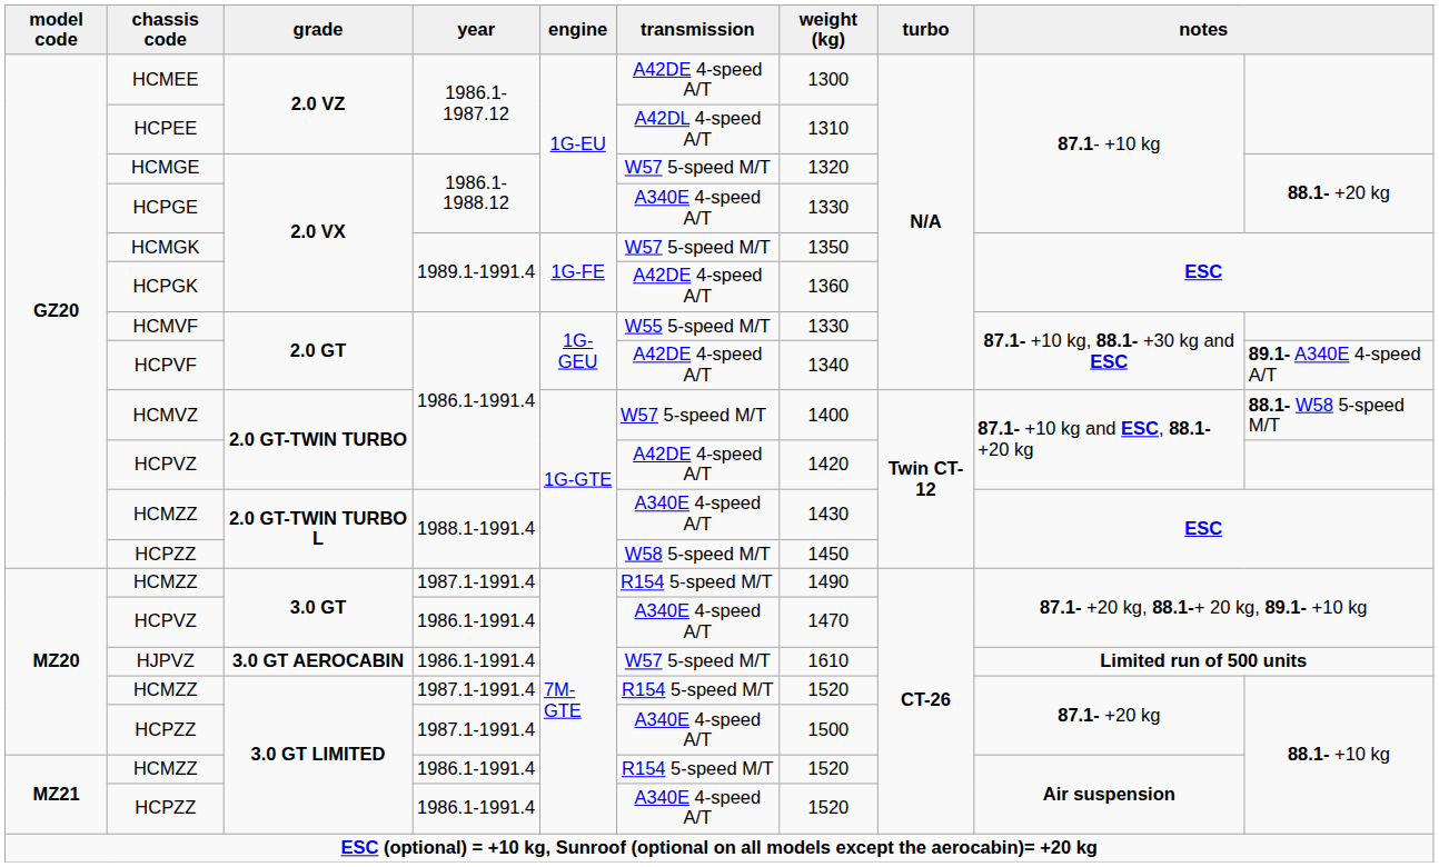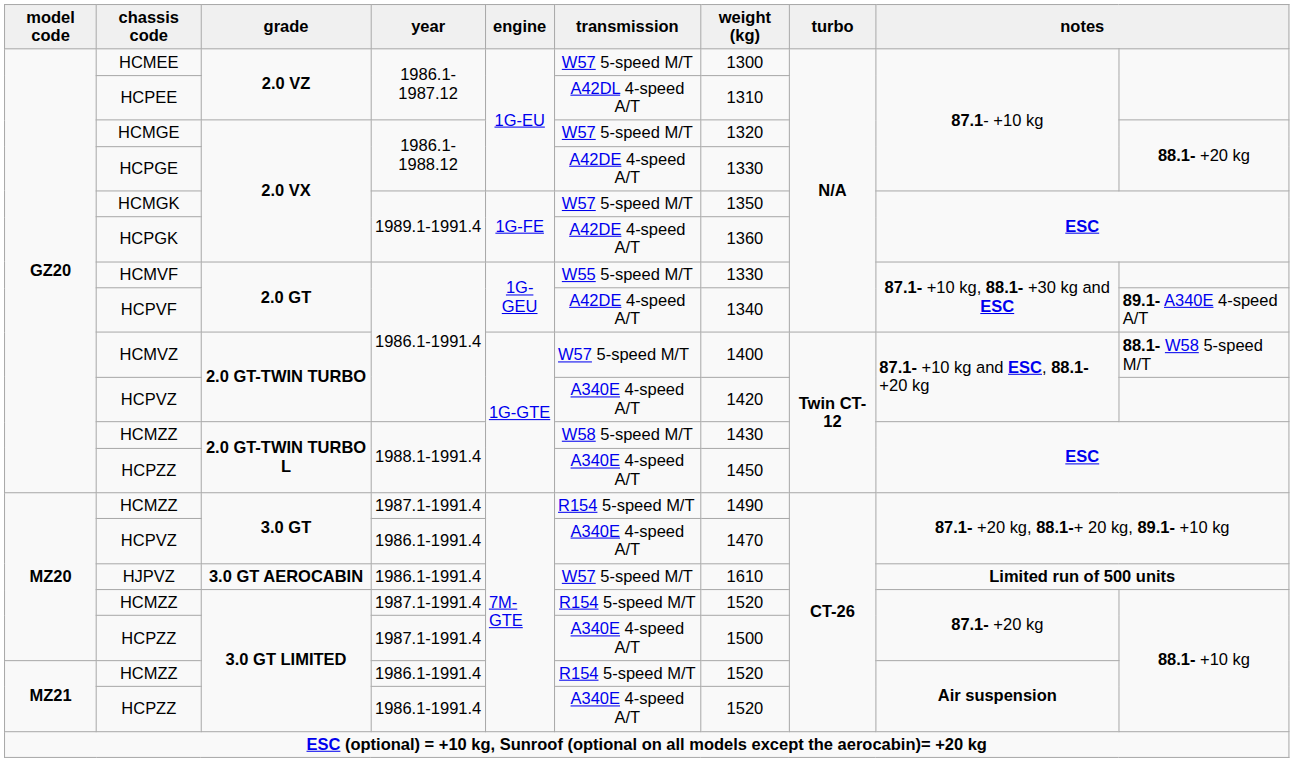HCMEE | transmission: A42DE 4-speed A/T -> W57 5-speed M/T
HCPGE | transmission: A340E 4-speed A/T -> A42DE 4-speed A/T
GZ20 / HCPVZ | transmission: A42DE 4-speed A/T -> A340E 4-speed A/T
GZ20 / HCMZZ | transmission: A340E 4-speed A/T -> W58 5-speed M/T
GZ20 / HCPZZ | transmission: W58 5-speed M/T -> A340E 4-speed A/T
